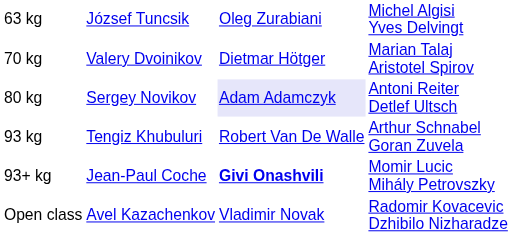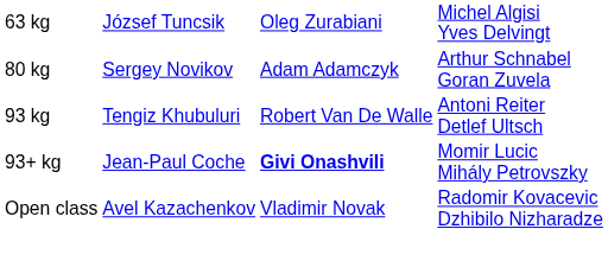- row: 70 kg | Valery Dvoinikov | Dietmar Hötger | Marian Talaj Aristotel Spirov
80 kg | column 3: lavender background -> no background
80 kg | column 4: Antoni Reiter Detlef Ultsch -> Arthur Schnabel Goran Zuvela
93 kg | column 4: Arthur Schnabel Goran Zuvela -> Antoni Reiter Detlef Ultsch
